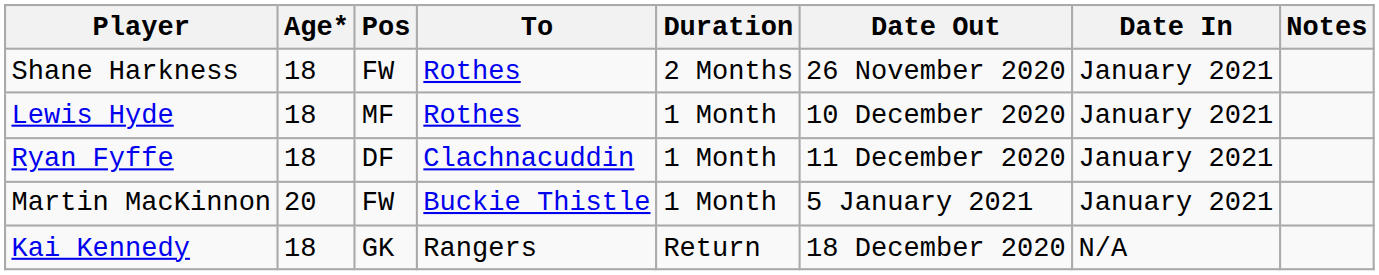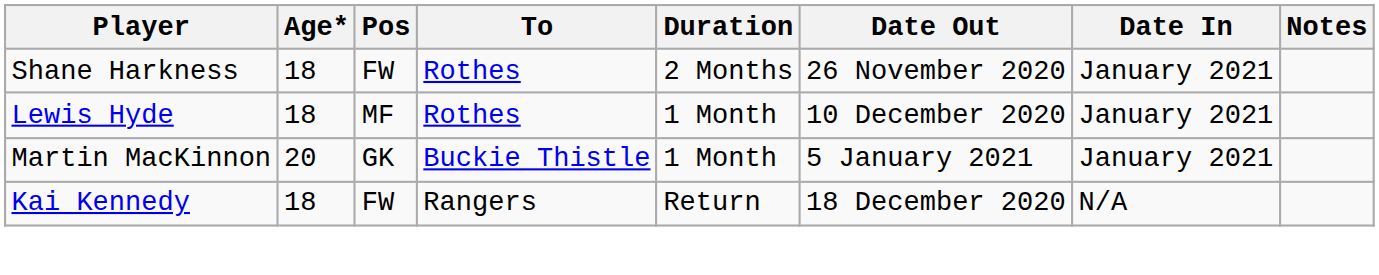- row: Ryan Fyffe | 18 | DF | Clachnacuddin | 1 Month | 11 December 2020 | January 2021
Martin MacKinnon | Pos: FW -> GK
Kai Kennedy | Pos: GK -> FW
